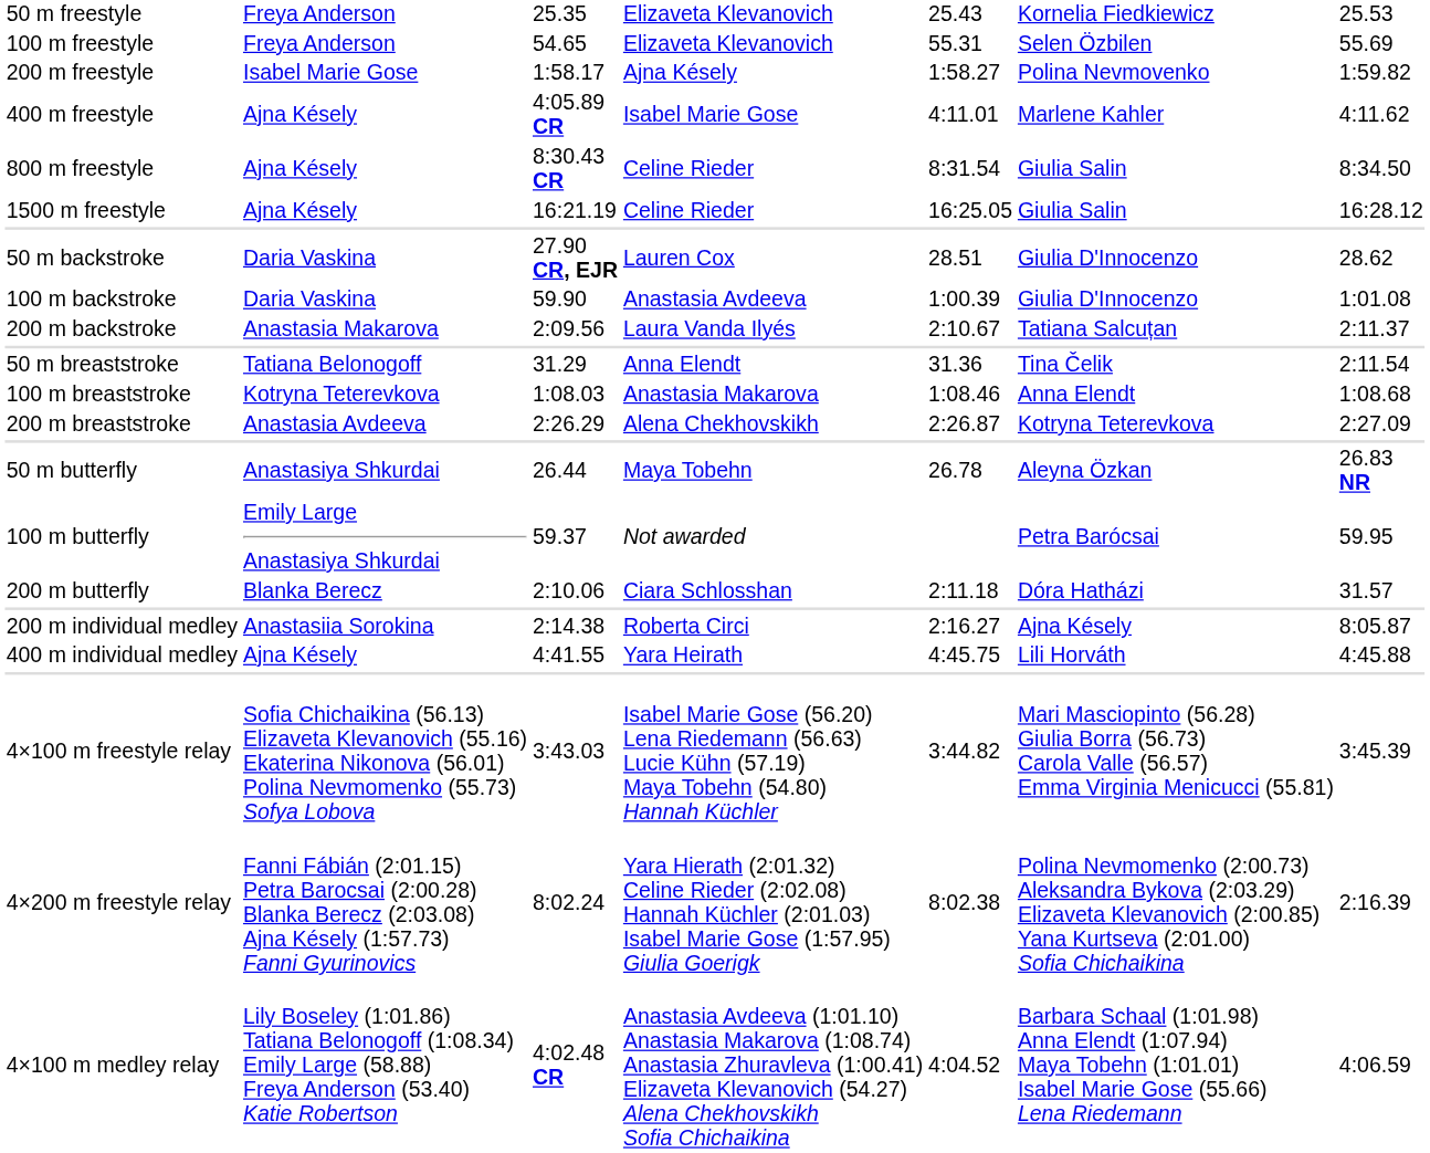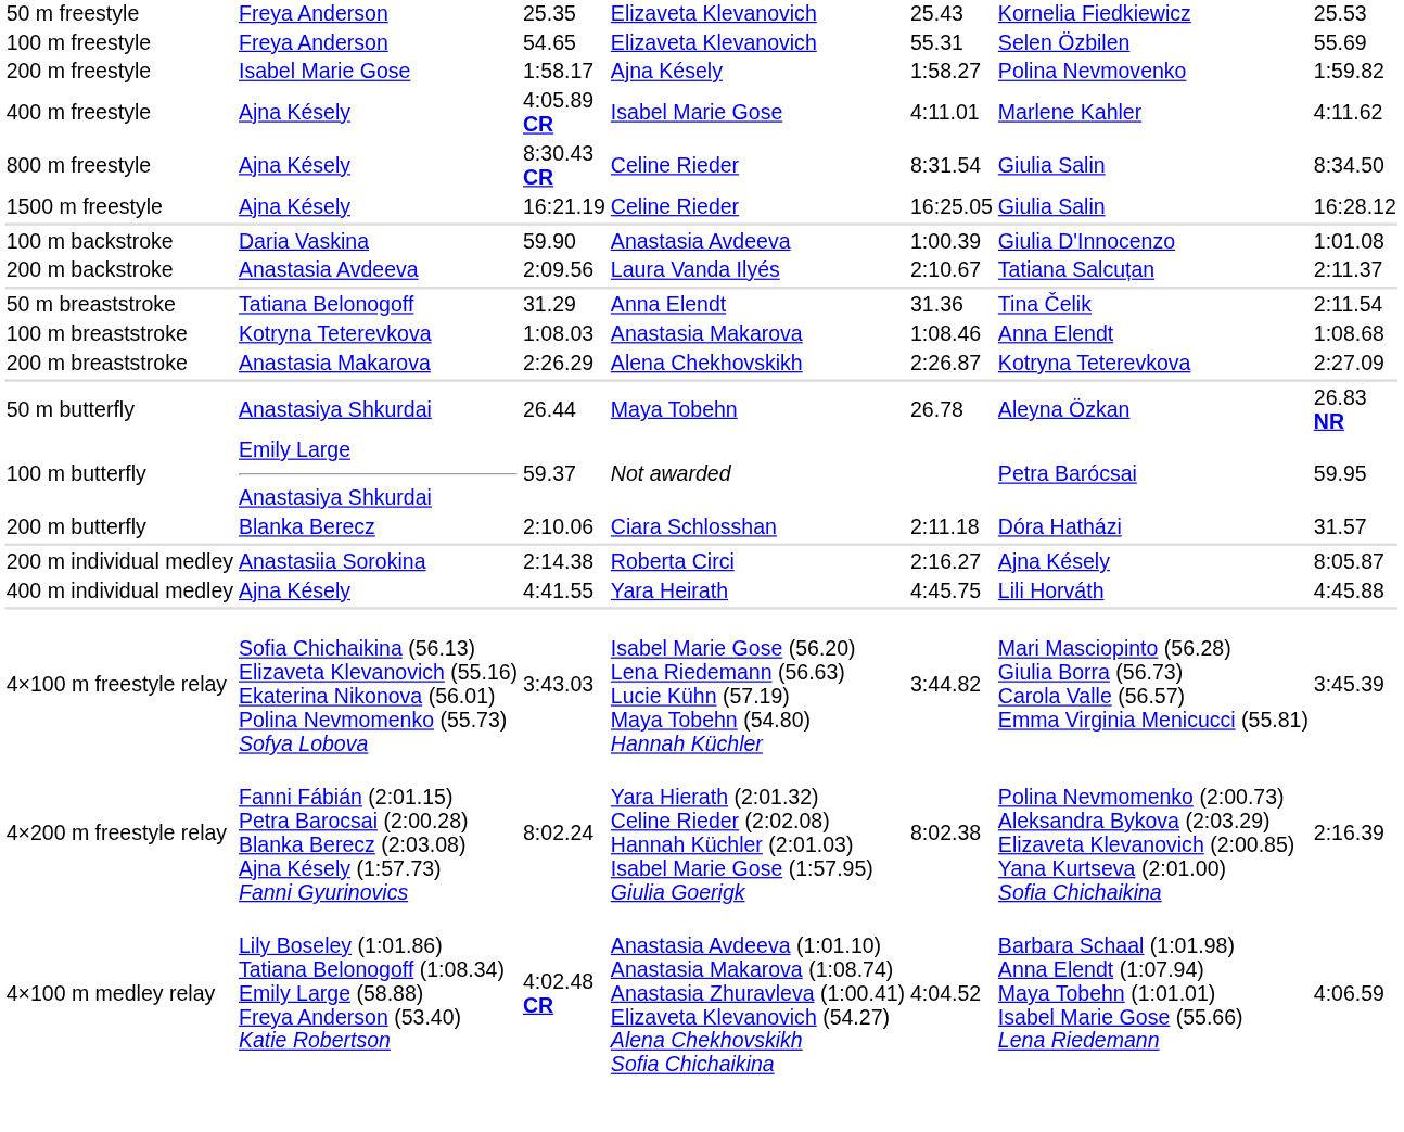- row: 50 m backstroke | Daria Vaskina | 27.90 CR, EJR | Lauren Cox | 28.51 | Giulia D'Innocenzo | 28.62
200 m backstroke | column 2: Anastasia Makarova -> Anastasia Avdeeva
200 m breaststroke | column 2: Anastasia Avdeeva -> Anastasia Makarova
